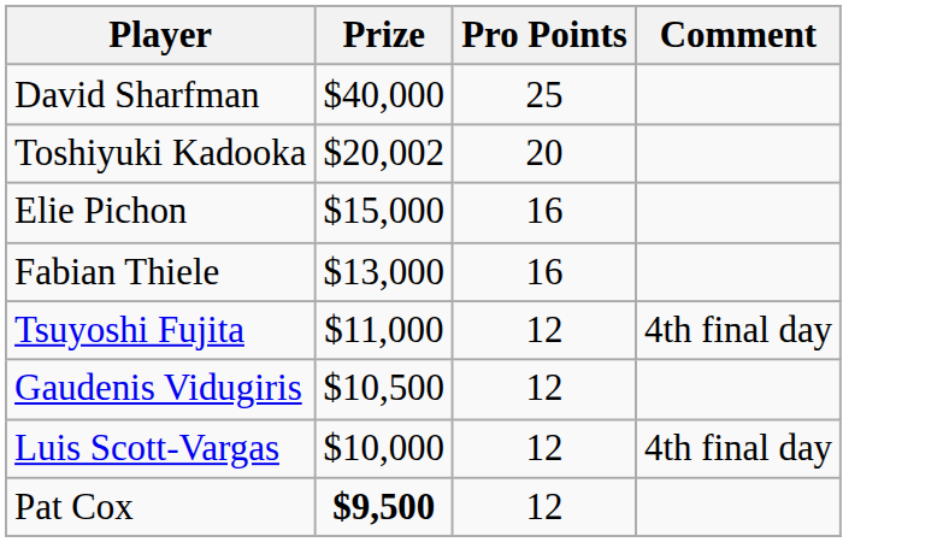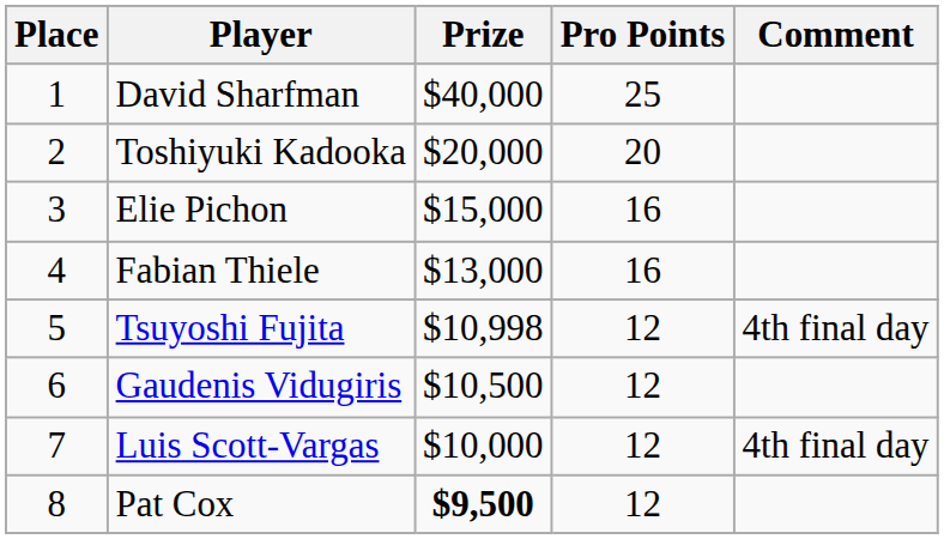+ column: Place | 1 | 2 | 3 | 4 | 5 | 6 | 7 | 8
Toshiyuki Kadooka | Prize: $20,002 -> $20,000
Tsuyoshi Fujita | Prize: $11,000 -> $10,998
